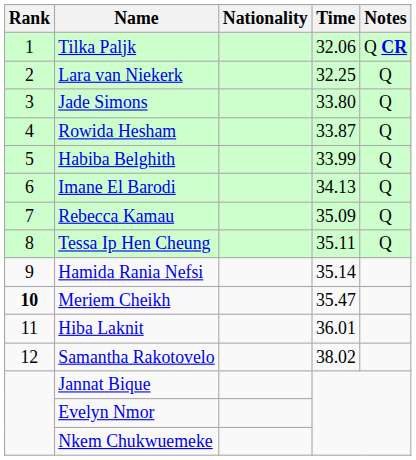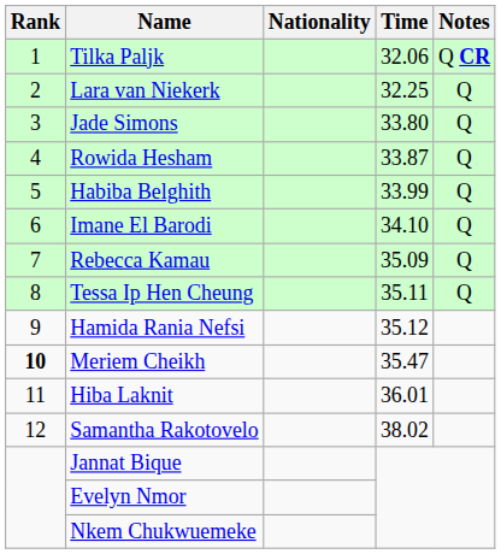Imane El Barodi | Time: 34.13 -> 34.10
Hamida Rania Nefsi | Time: 35.14 -> 35.12
